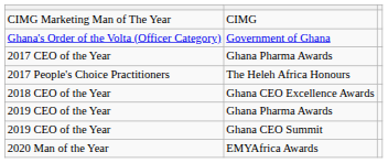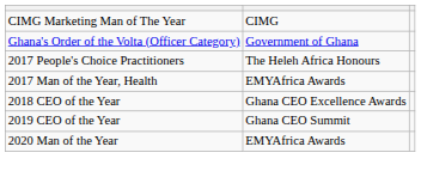- row: 2017 CEO of the Year | Ghana Pharma Awards
+ row: 2017 Man of the Year, Health | EMYAfrica Awards
- row: 2019 CEO of the Year | Ghana Pharma Awards
